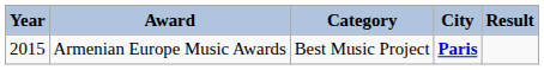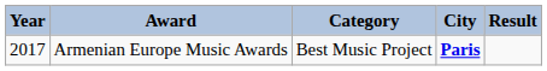Armenian Europe Music Awards | Year: 2015 -> 2017
